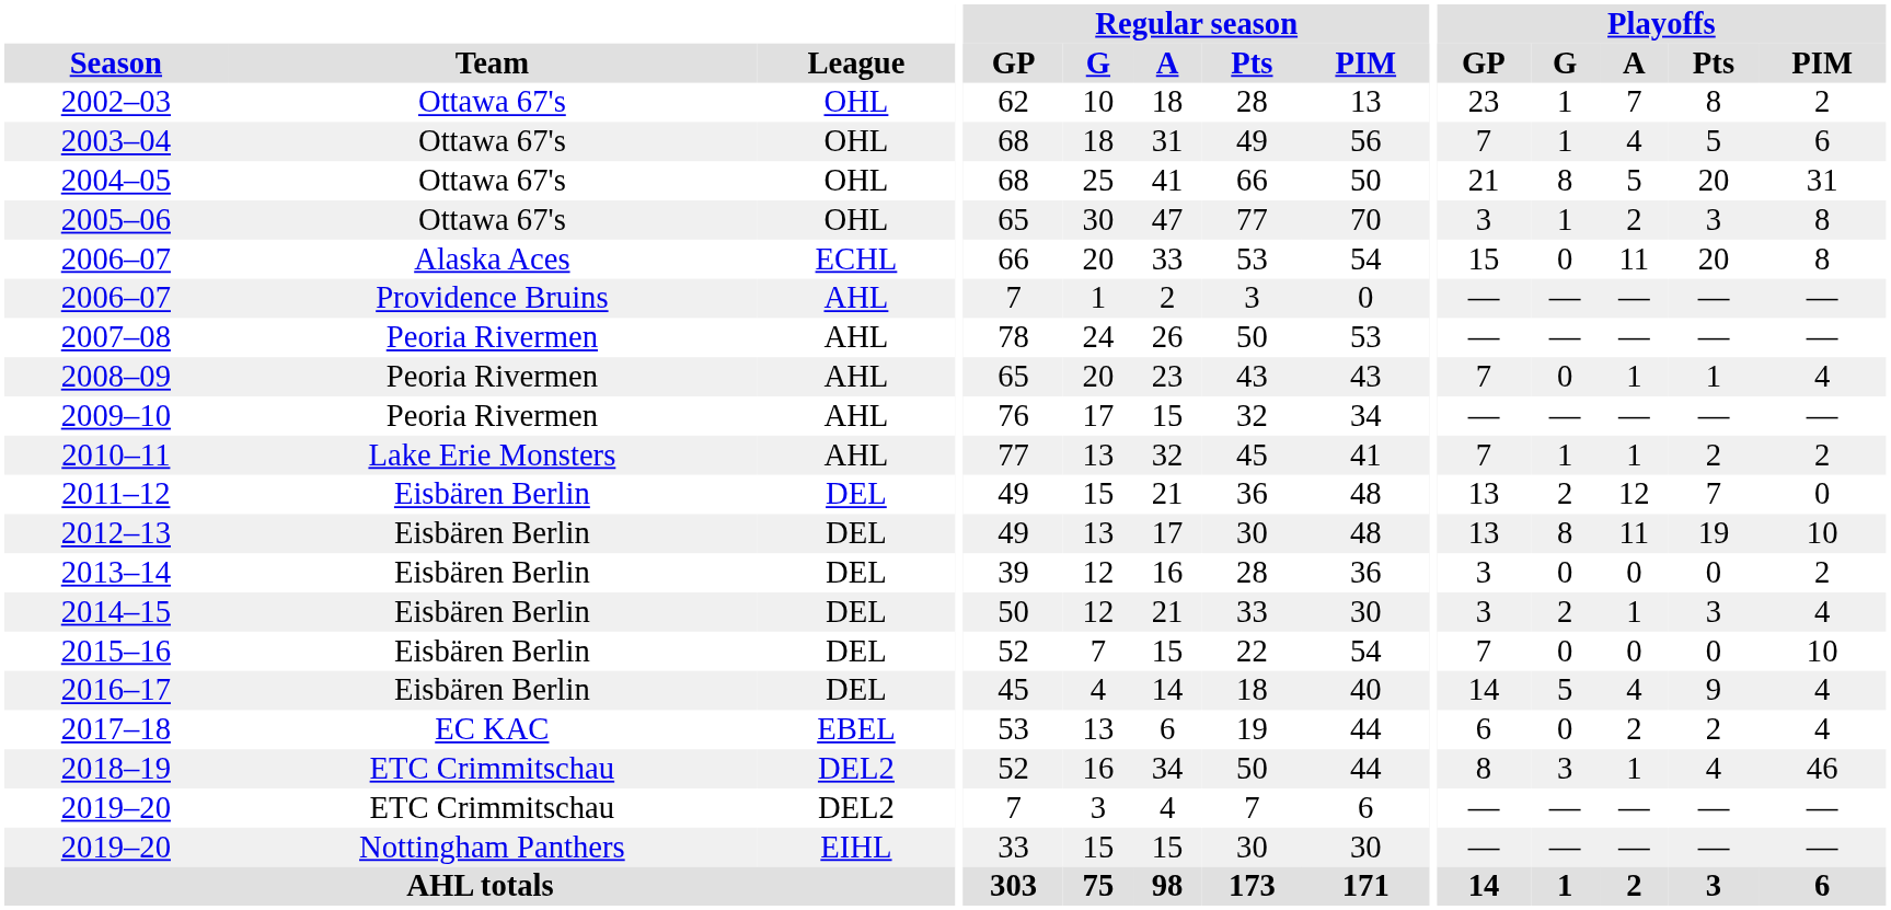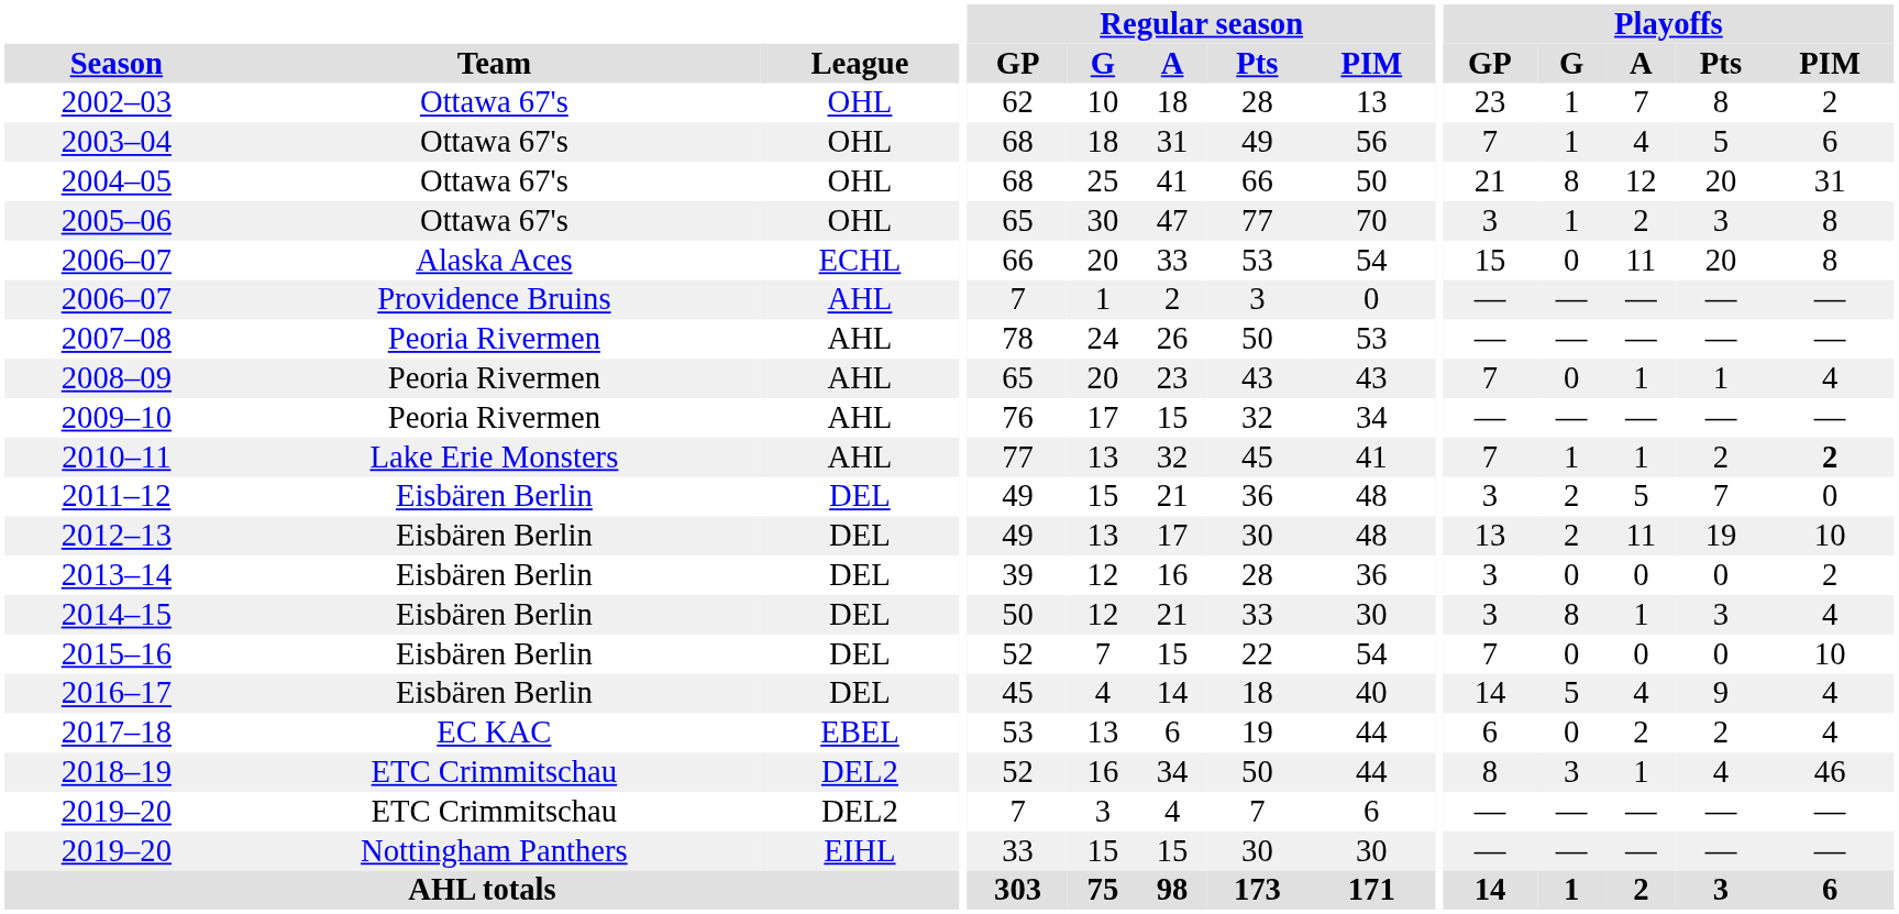2004–05 | Playoffs / A: 5 -> 12
2010–11 | Playoffs / PIM: normal -> bold
2011–12 | Playoffs / GP: 13 -> 3
2011–12 | Playoffs / A: 12 -> 5
2012–13 | Playoffs / G: 8 -> 2
2014–15 | Playoffs / G: 2 -> 8
